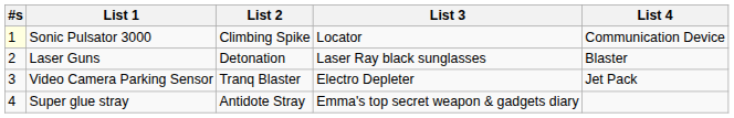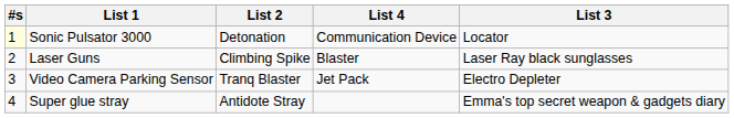columns swapped: List 3 <-> List 4
Sonic Pulsator 3000 | List 2: Climbing Spike -> Detonation
Laser Guns | List 2: Detonation -> Climbing Spike
